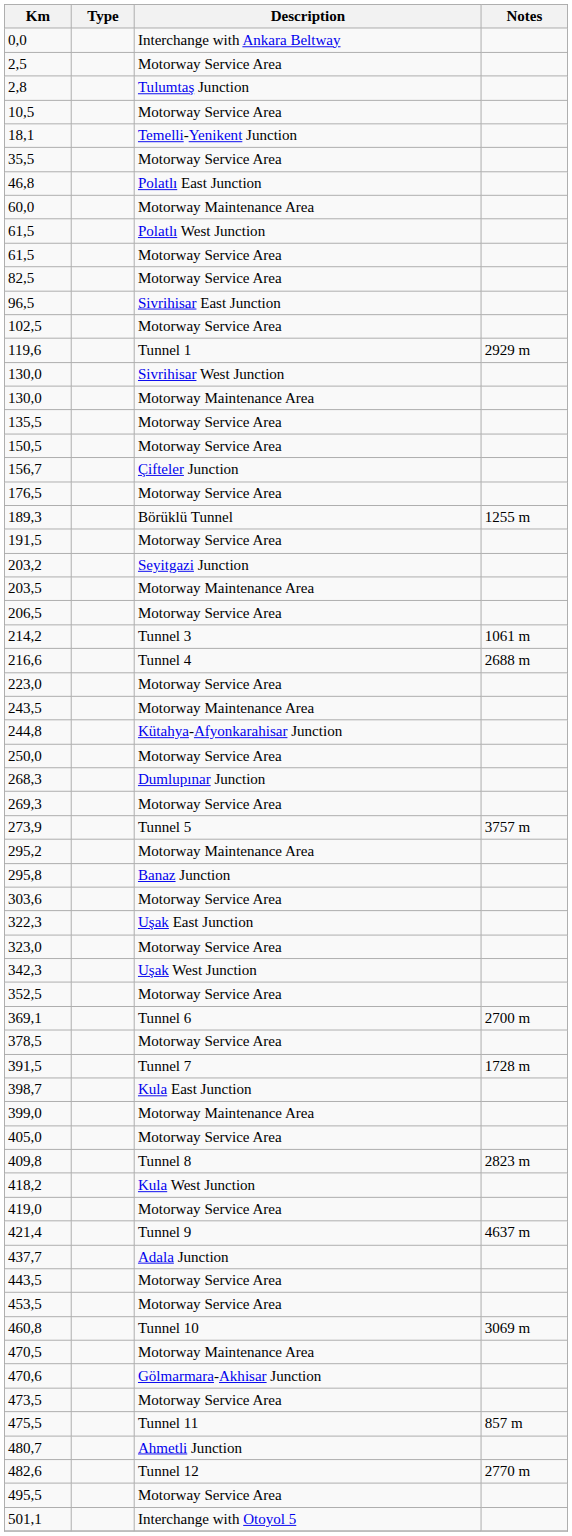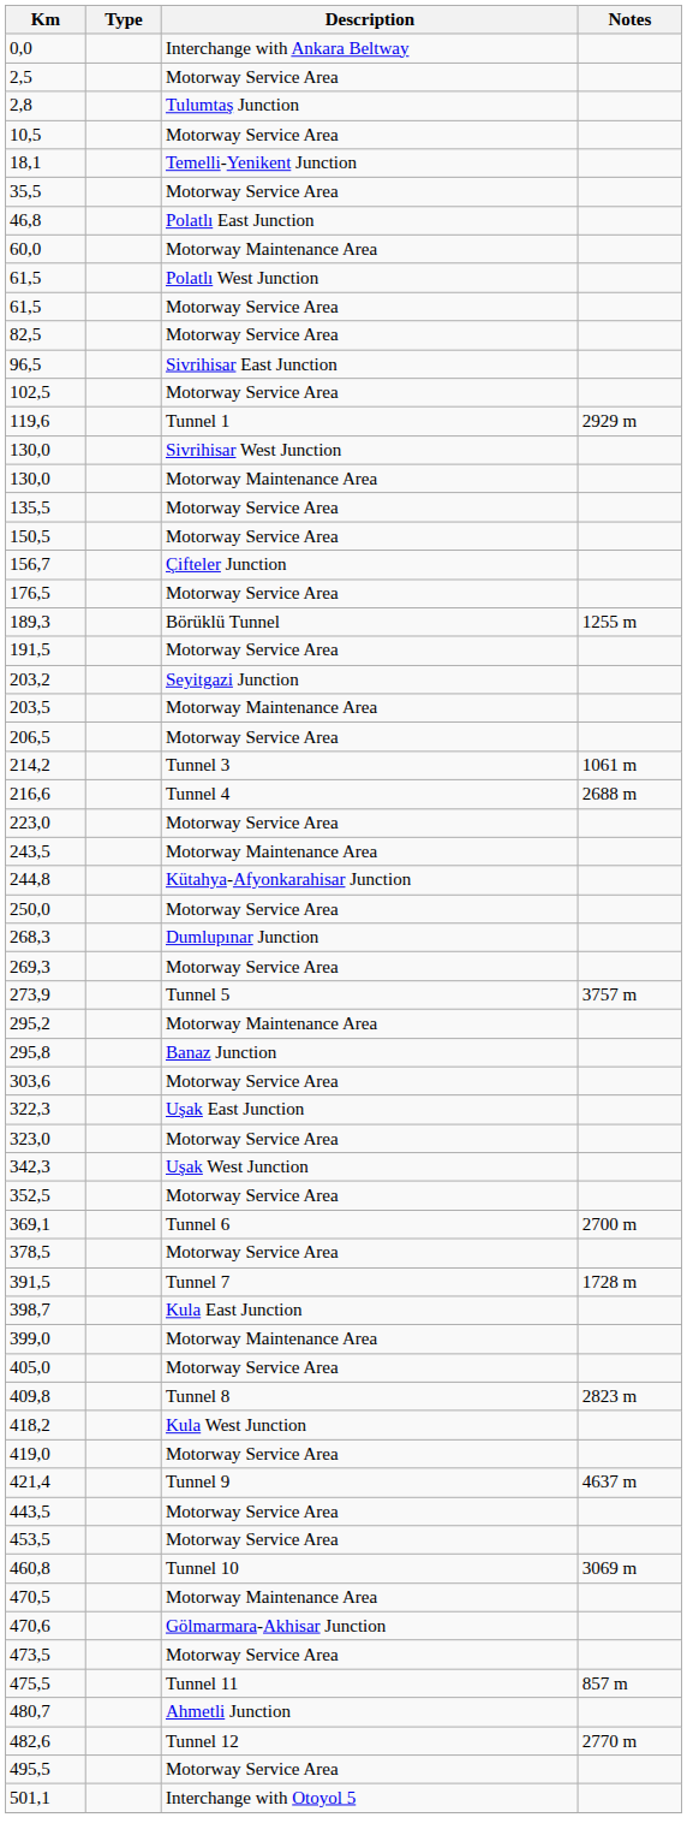- row: 437,7 | Adala Junction
